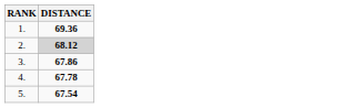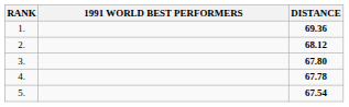+ column: 1991 WORLD BEST PERFORMERS
2. | DISTANCE: lightgrey background -> no background
3. | DISTANCE: 67.86 -> 67.80
